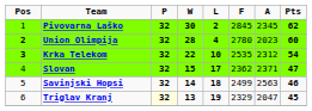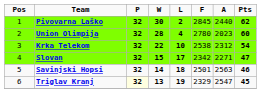Pivovarna Laško | A: 2345 -> 2440
Union Olimpija | Pos: bold -> normal
Krka Telekom | Pos: bold -> normal
Krka Telekom | F: 2535 -> 2538
Slovan | F: 2362 -> 2342
Slovan | A: 2371 -> 2271
Savinjski Hopsi | F: 2499 -> 2501
Triglav Kranj | A: 2047 -> 2547
